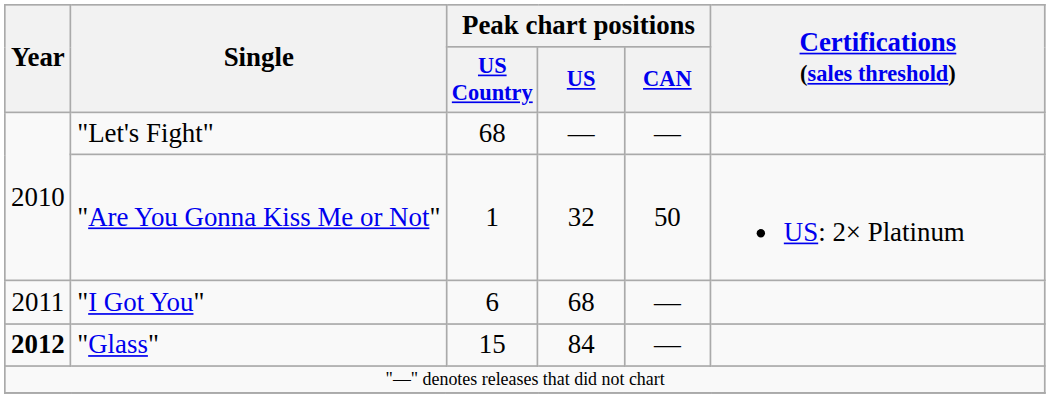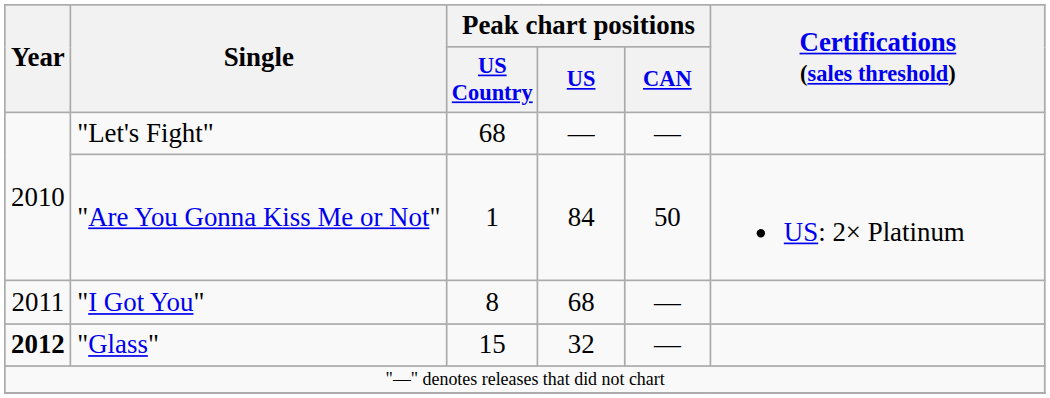"Are You Gonna Kiss Me or Not" | Peak chart positions / US: 32 -> 84
"I Got You" | Peak chart positions / US Country: 6 -> 8
"Glass" | Peak chart positions / US: 84 -> 32
